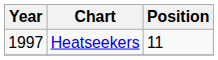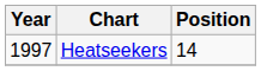Heatseekers | Position: 11 -> 14
